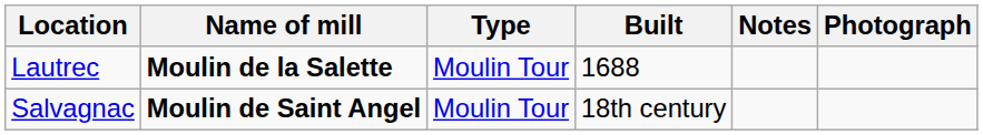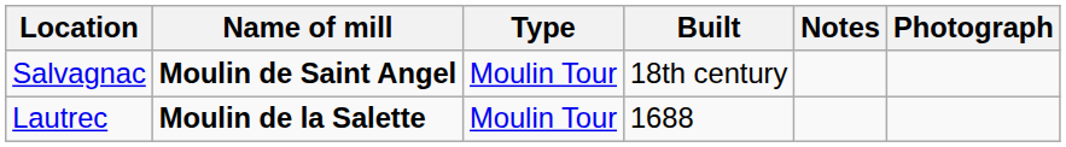rows swapped: Lautrec <-> Salvagnac
